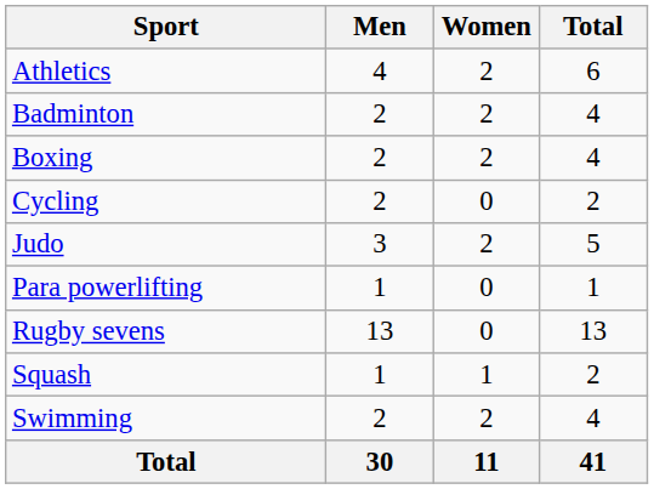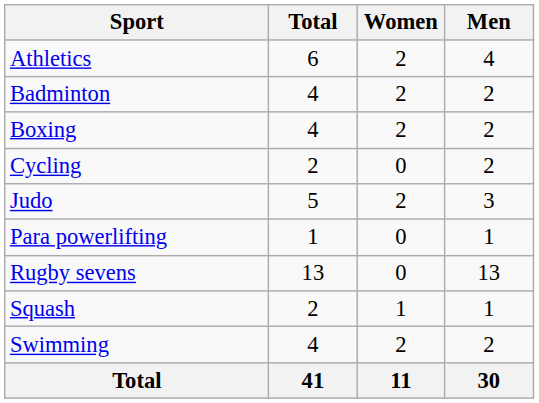columns swapped: Men <-> Total
